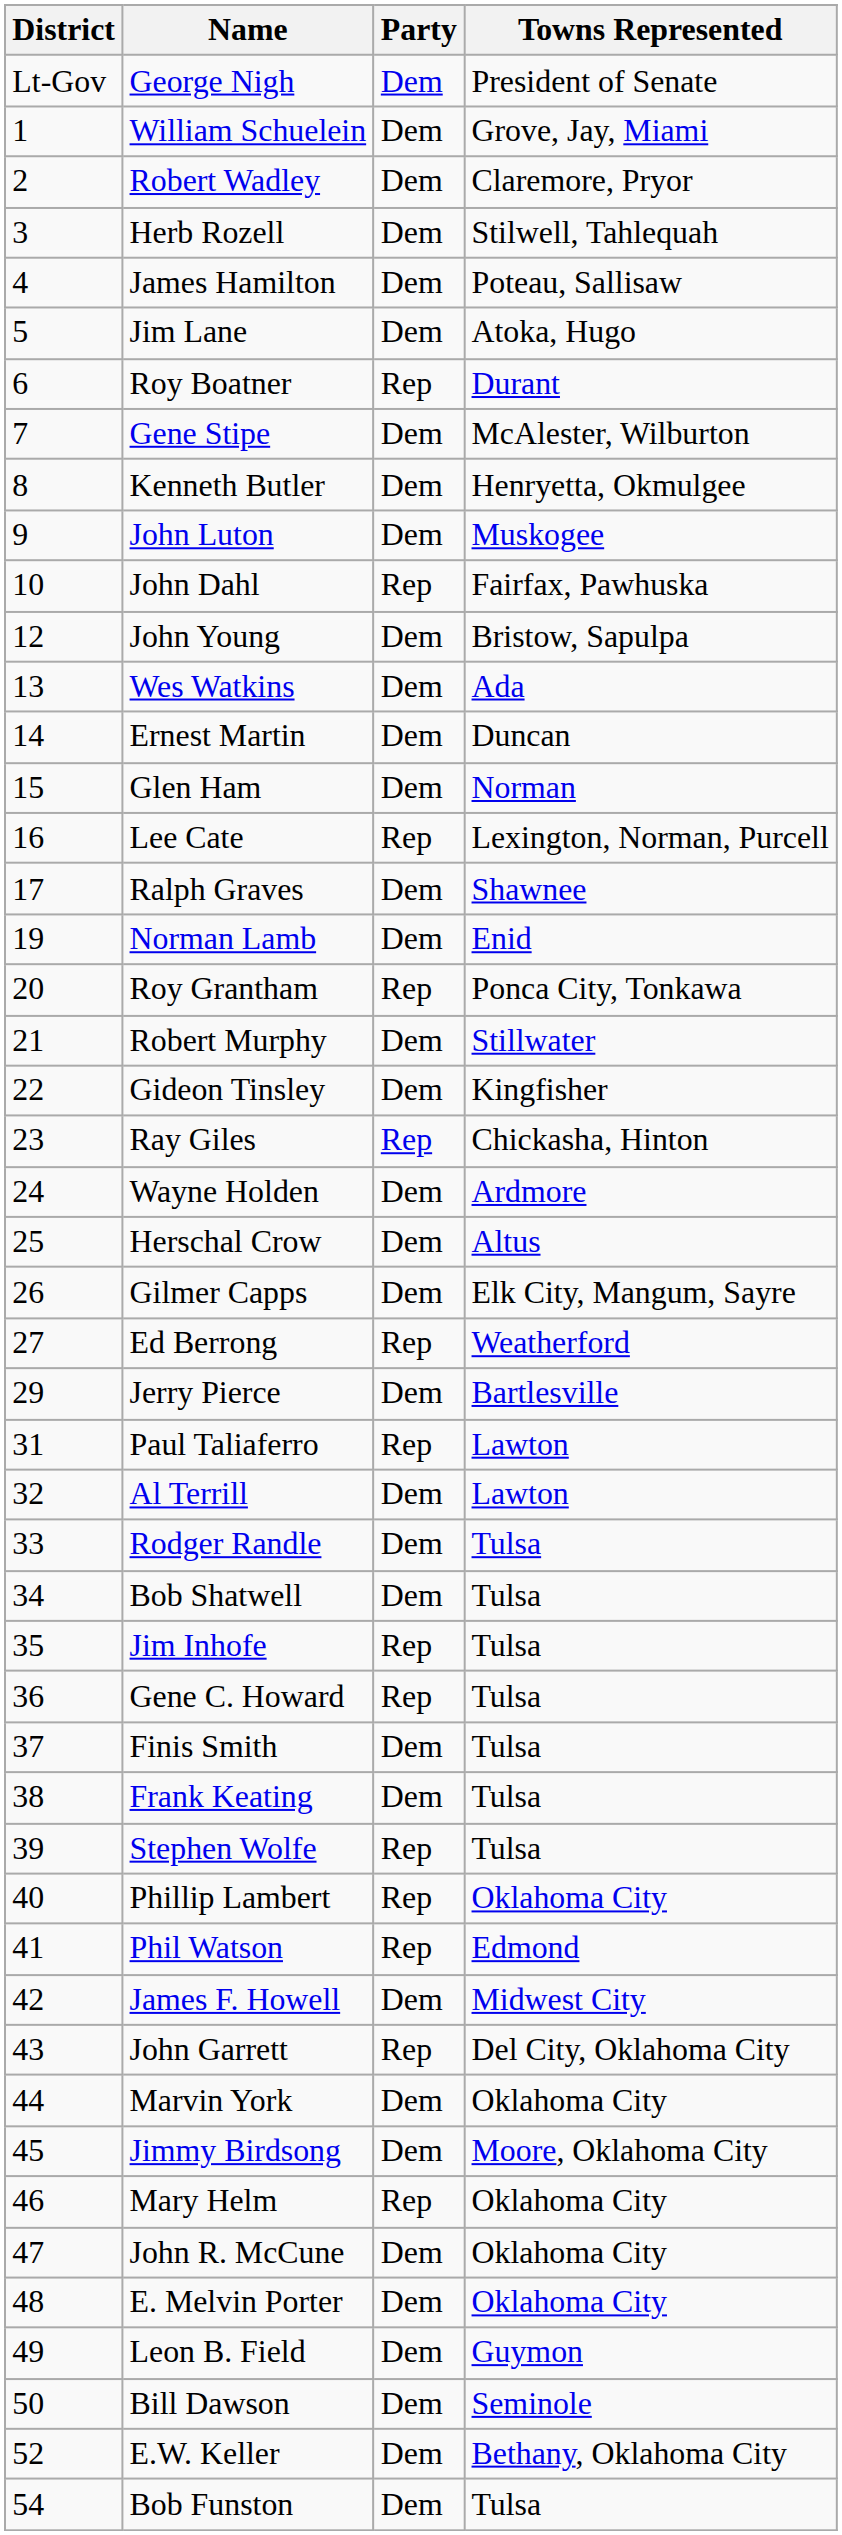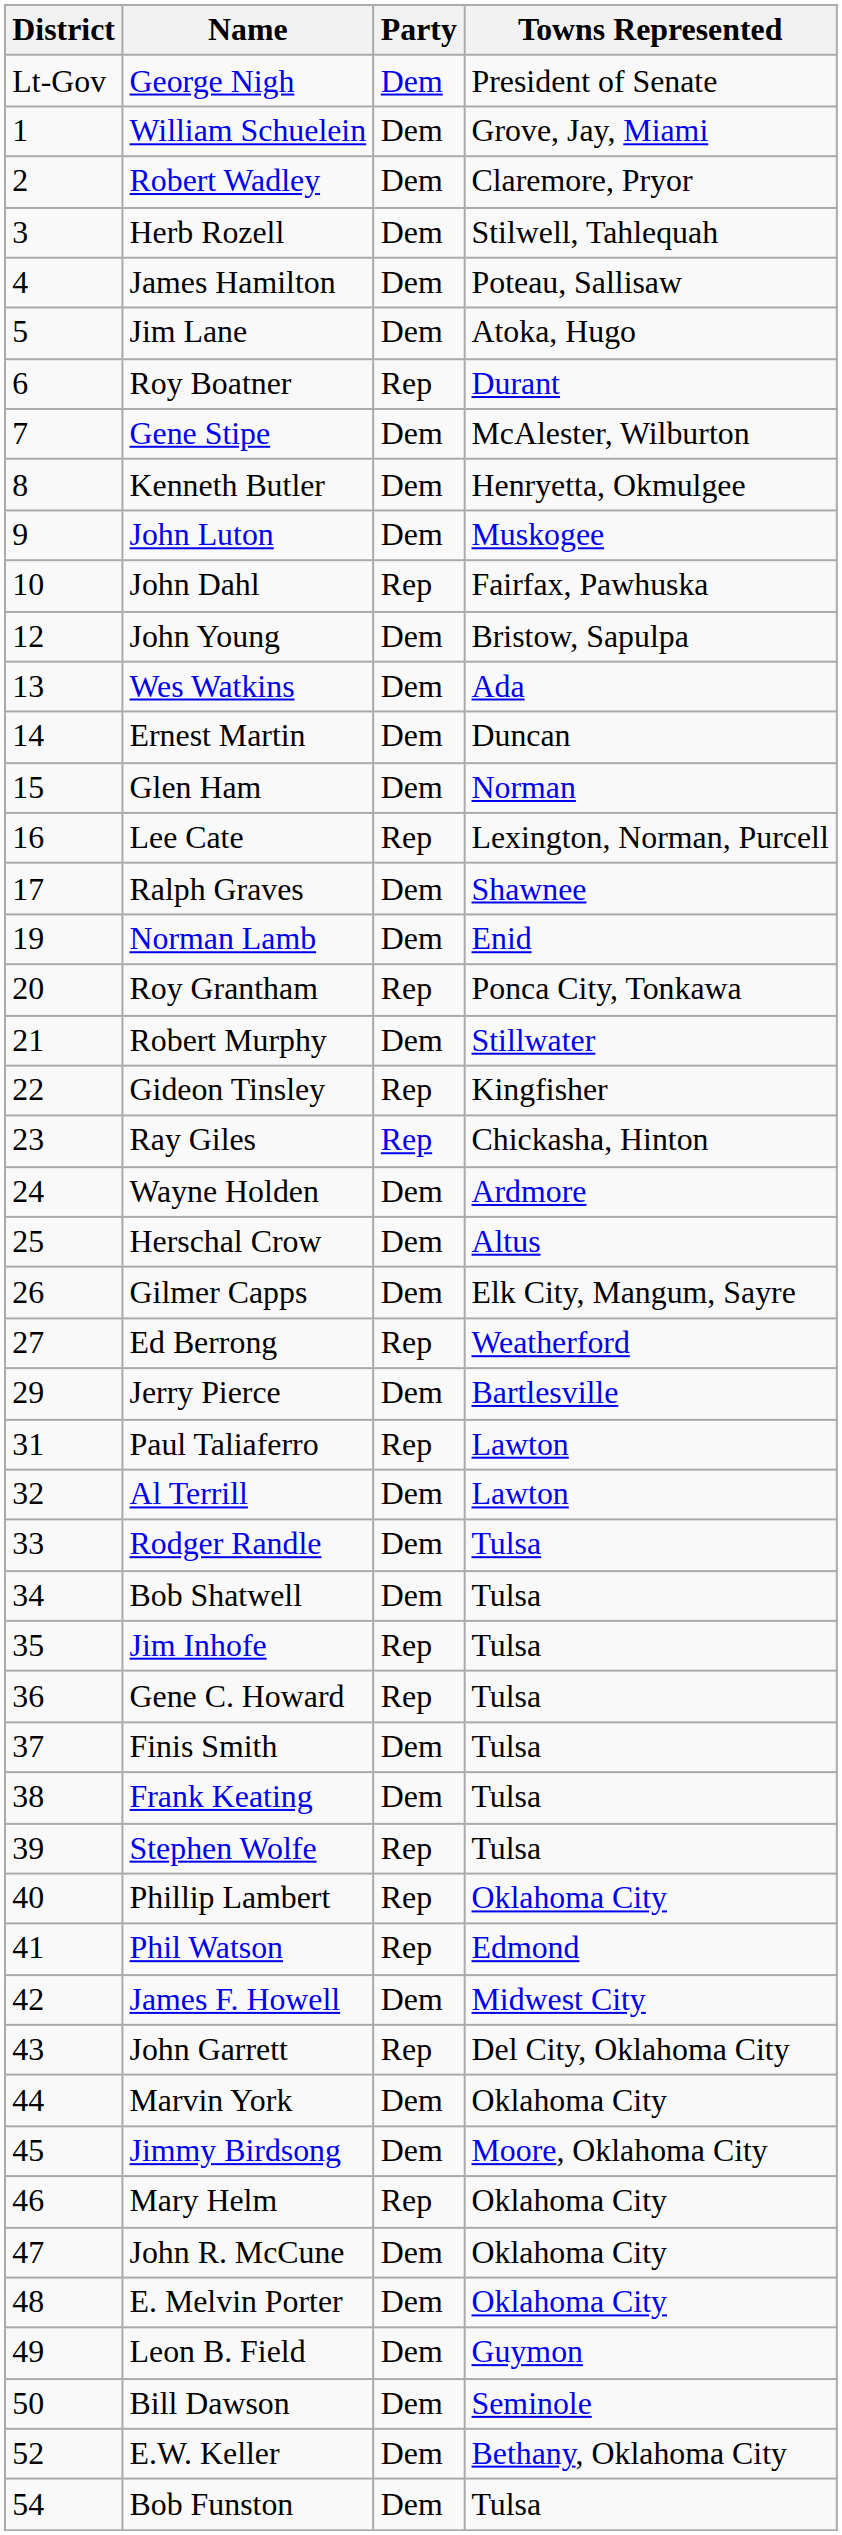Gideon Tinsley | Party: Dem -> Rep
